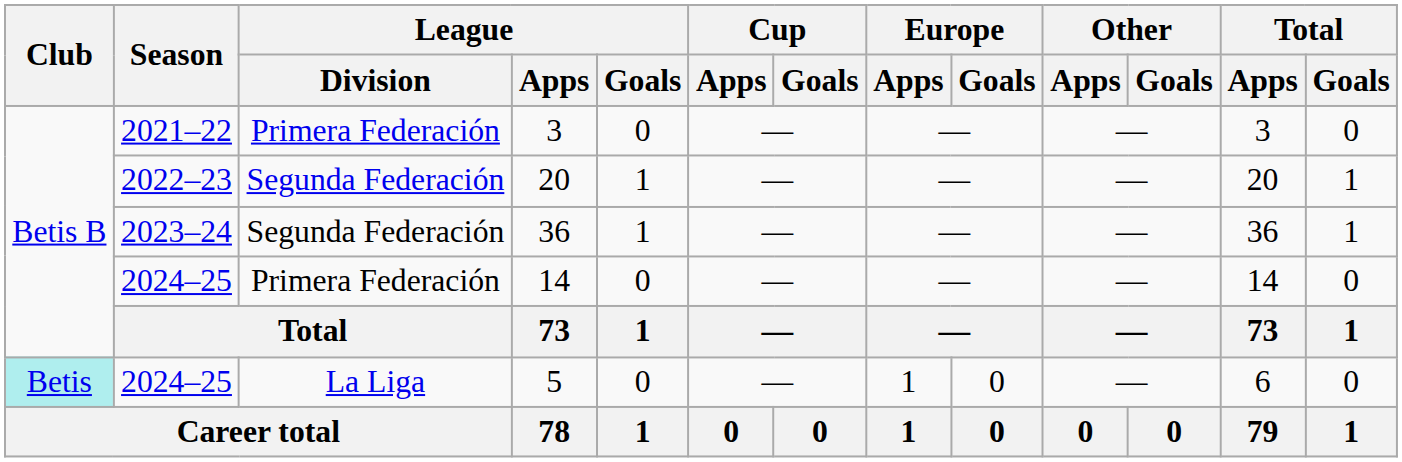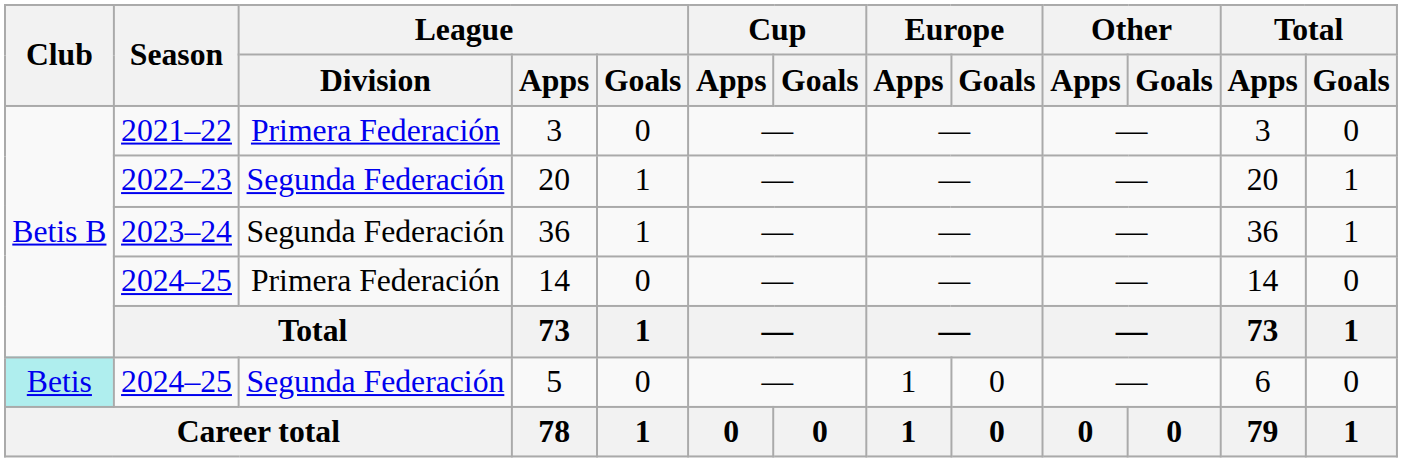5 | League / Division: La Liga -> Segunda Federación
